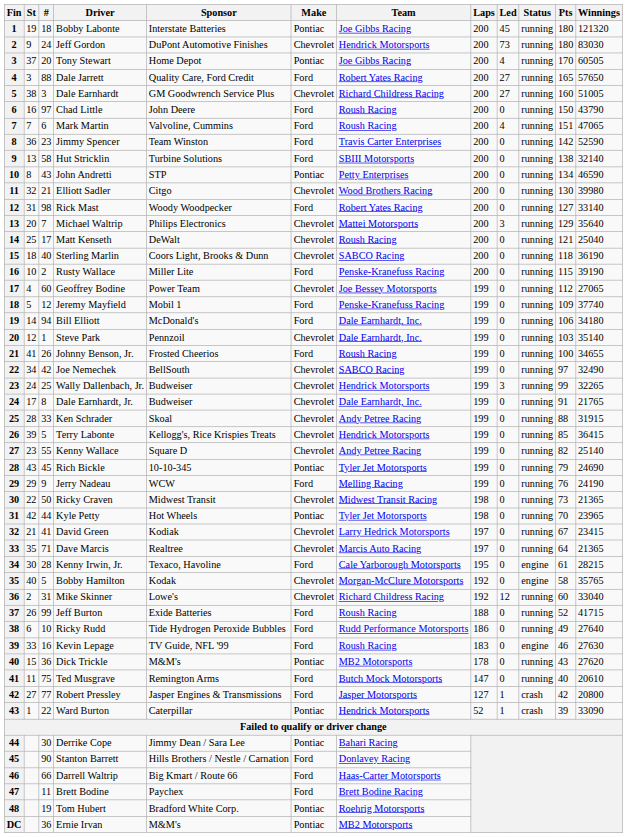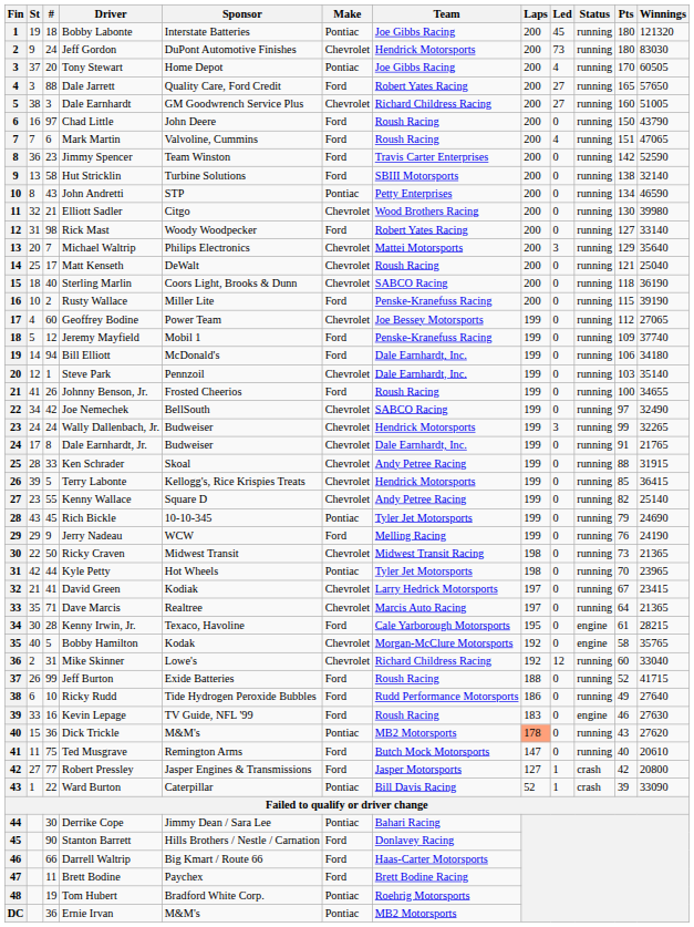Wally Dallenbach, Jr. | #: 25 -> 24
Dick Trickle | Laps: no background -> lightsalmon background
Ward Burton | Team: Hendrick Motorsports -> Bill Davis Racing
